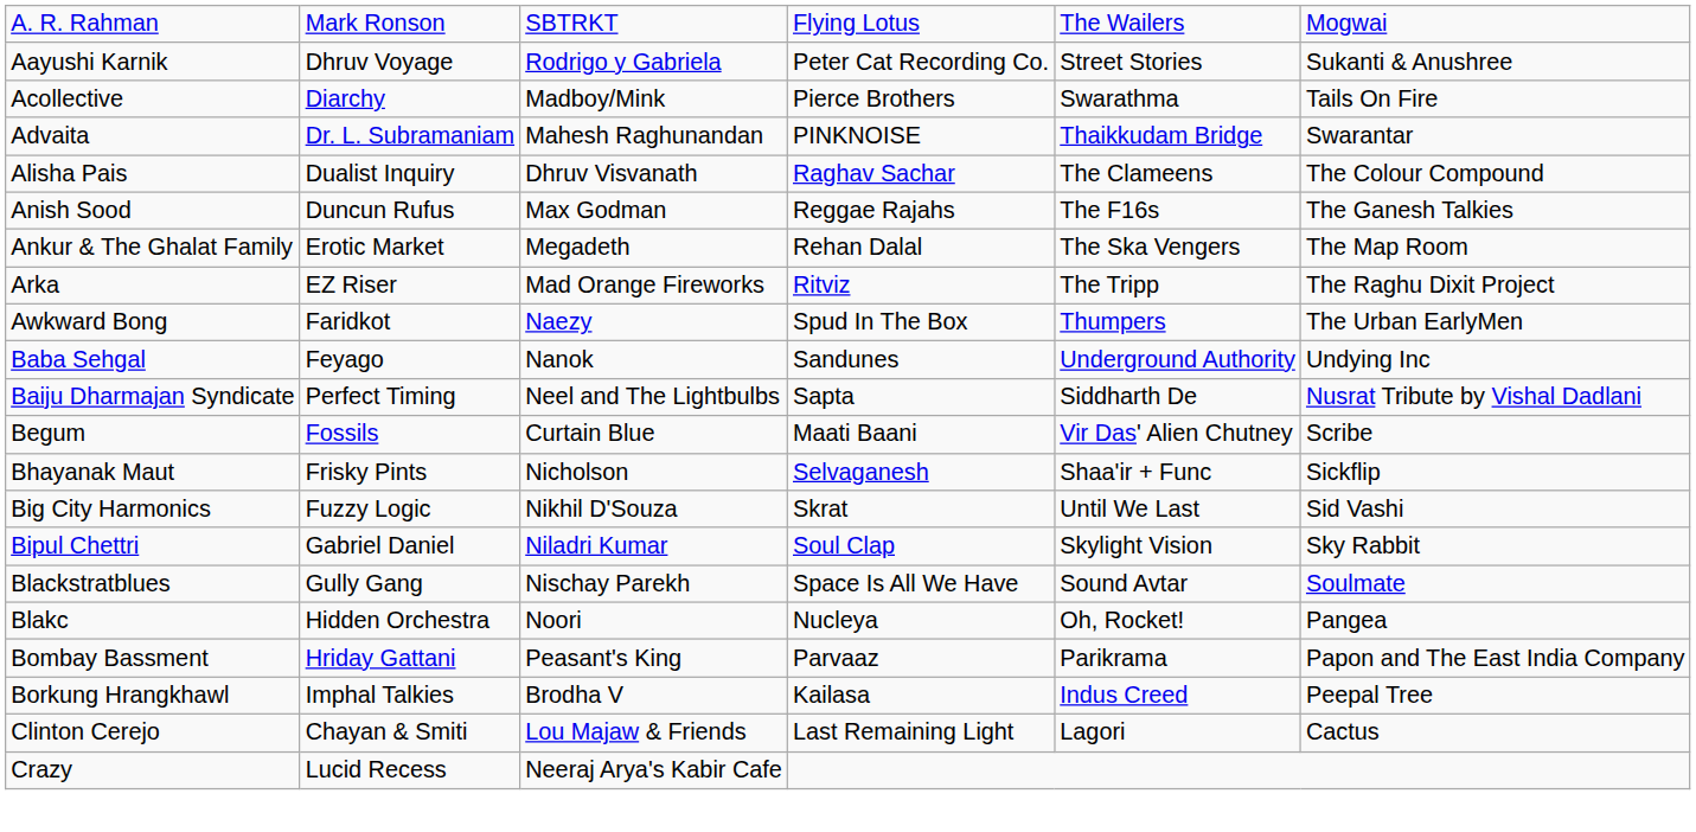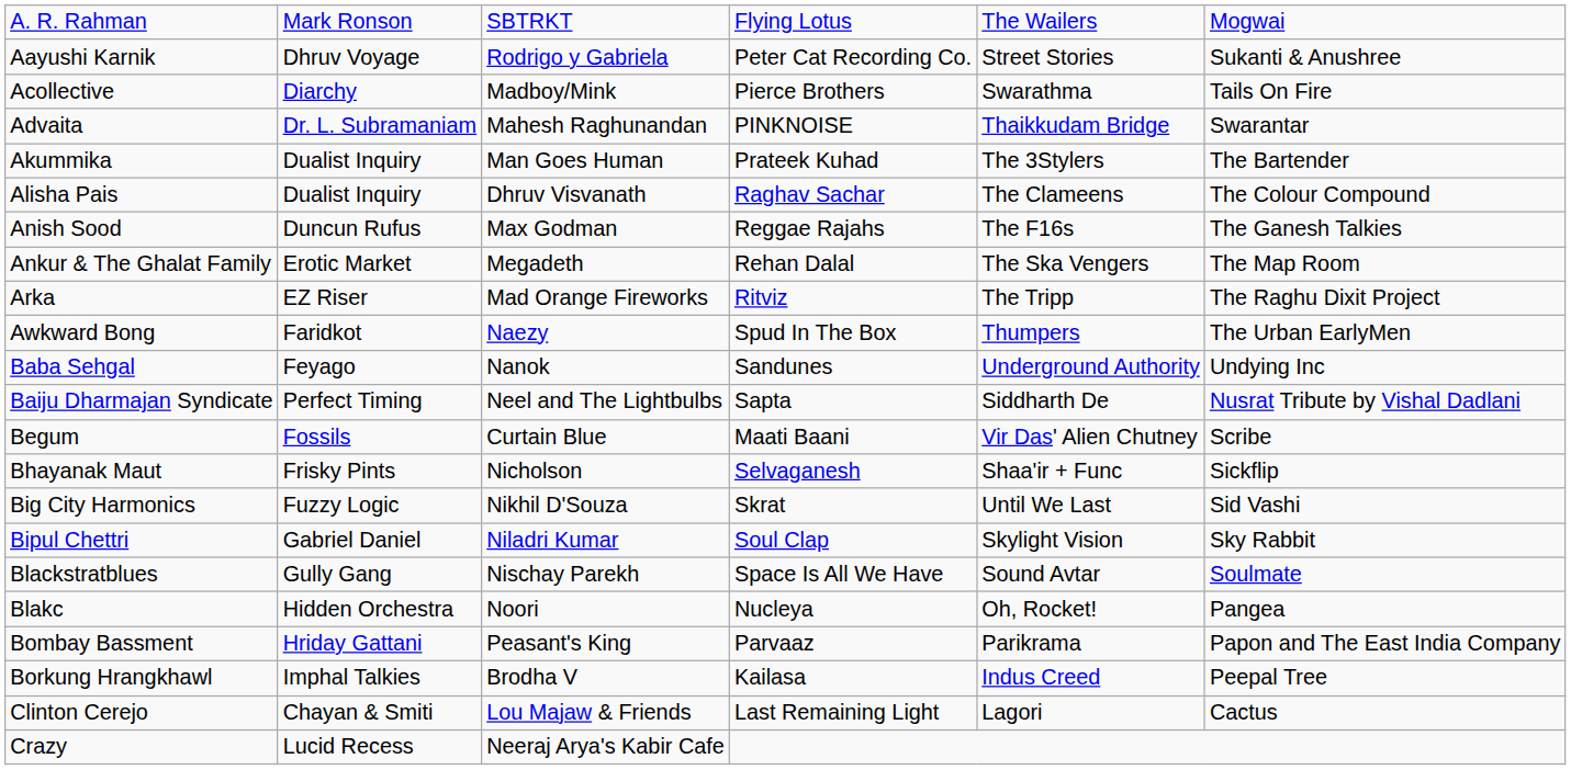+ row: Akummika | Dualist Inquiry | Man Goes Human | Prateek Kuhad | The 3Stylers | The Bartender
